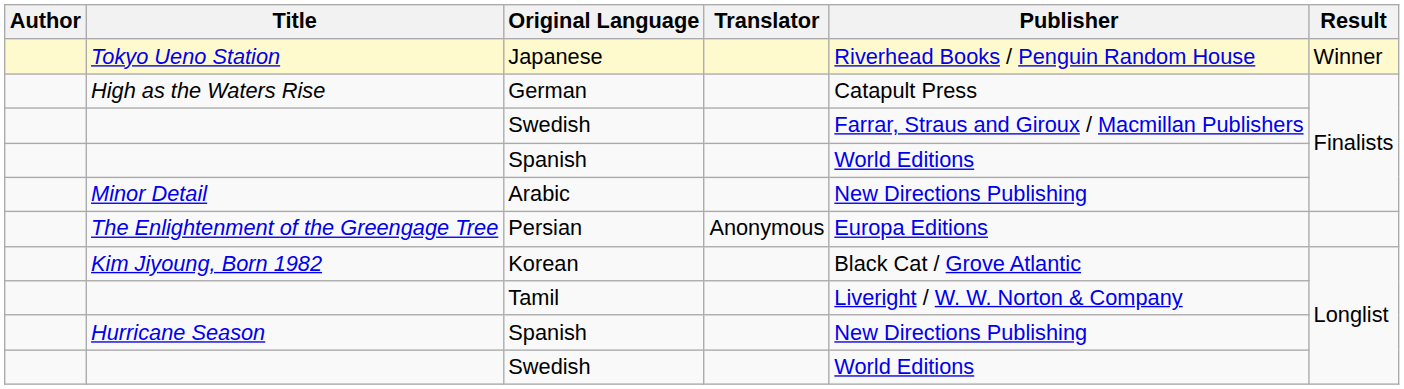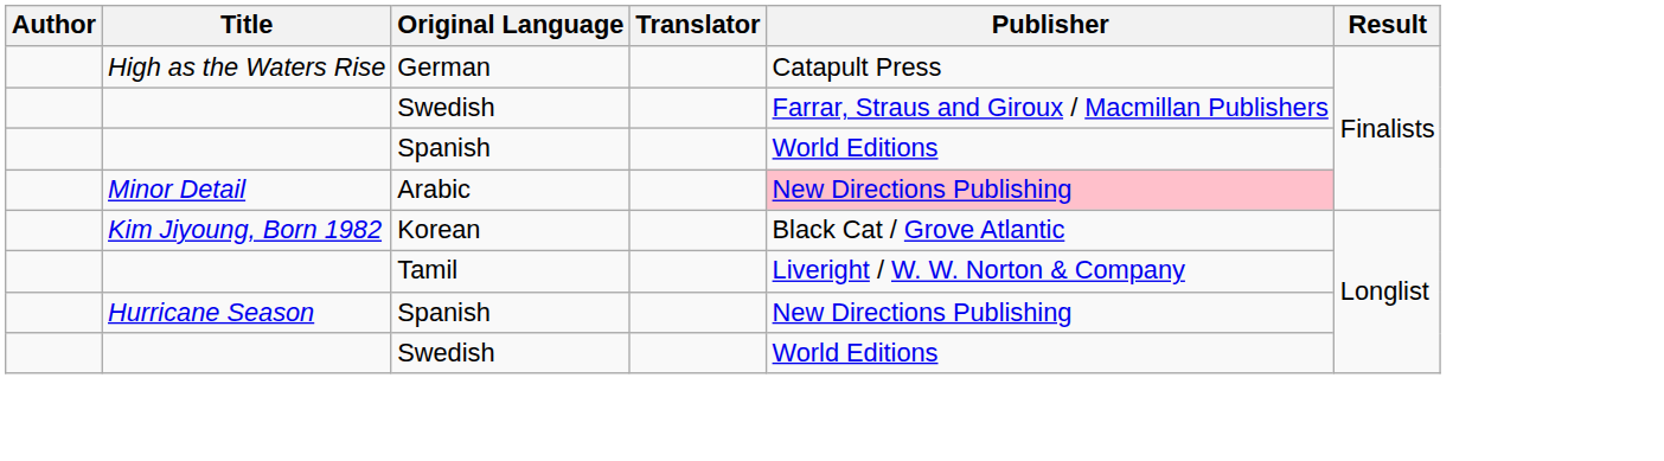- row: Tokyo Ueno Station | Japanese | Riverhead Books / Penguin Random House | Winner
Arabic | Publisher: no background -> pink background
- row: The Enlightenment of the Greengage Tree | Persian | Anonymous | Europa Editions
